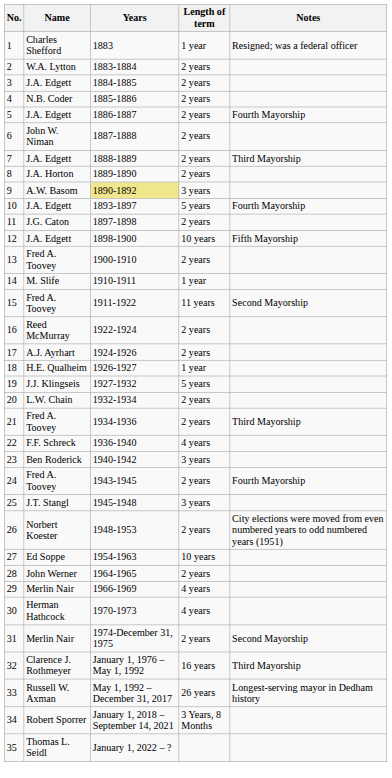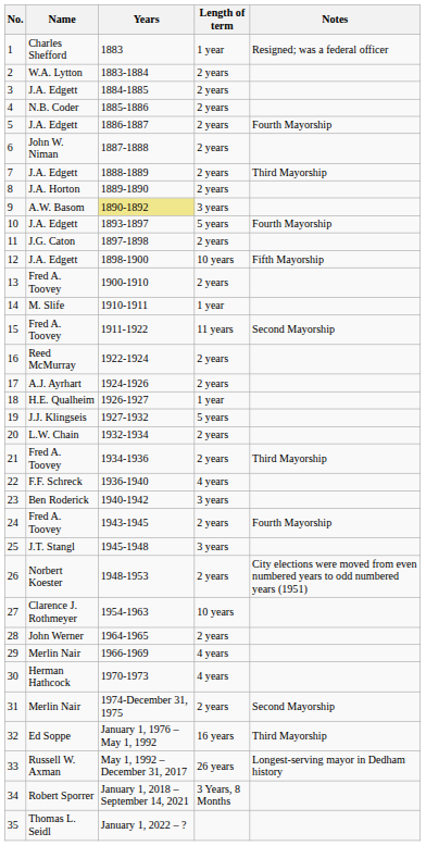27 | Name: Ed Soppe -> Clarence J. Rothmeyer
32 | Name: Clarence J. Rothmeyer -> Ed Soppe
